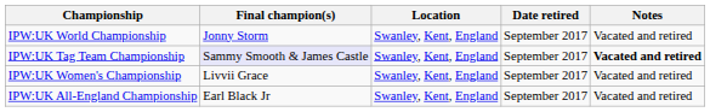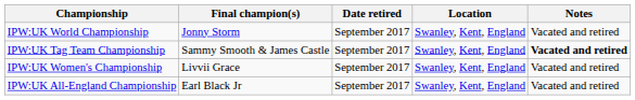columns swapped: Date retired <-> Location
IPW:UK Tag Team Championship | Final champion(s): lavender background -> no background
